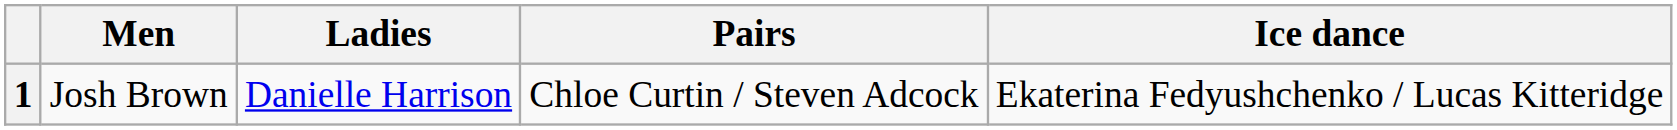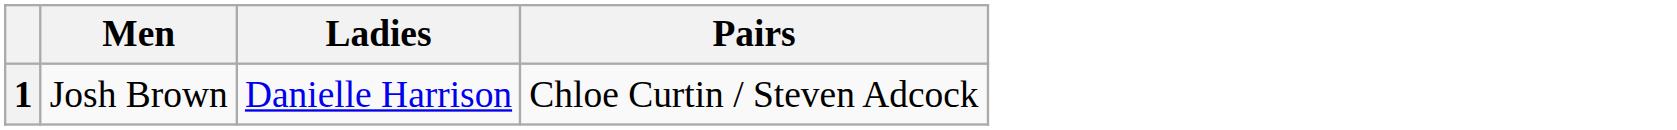- column: Ice dance | Ekaterina Fedyushchenko / Lucas Kitteridge
